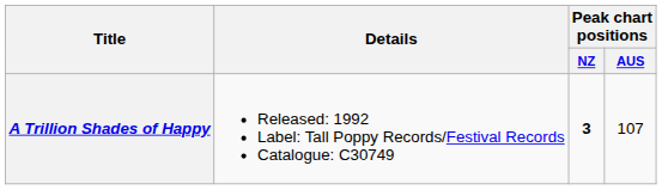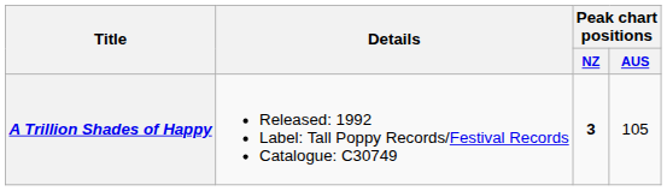A Trillion Shades of Happy | Peak chart positions / AUS: 107 -> 105
